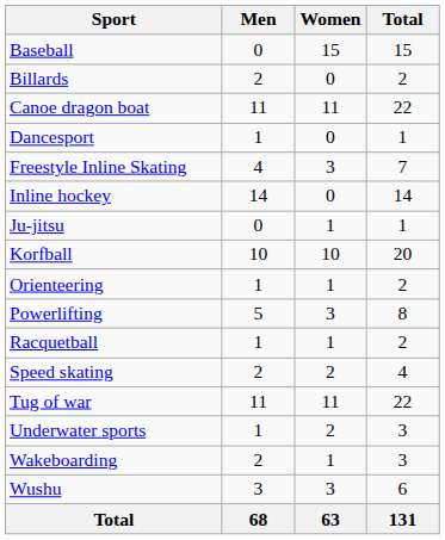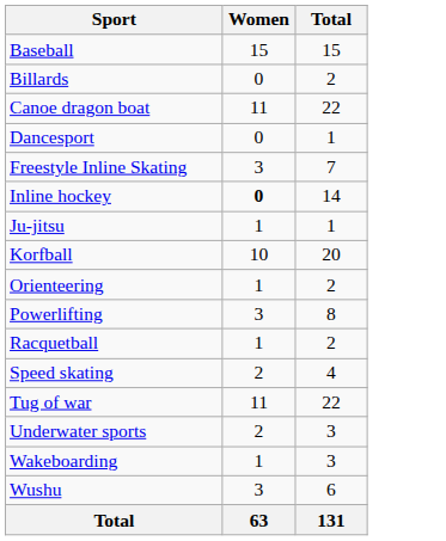- column: Men | 0 | 2 | 11 | 1 | 4 | 14 | 0 | 10 | 1 | 5 | 1 | 2 | 11 | 1 | 2 | 3 | 68
Inline hockey | Women: normal -> bold
